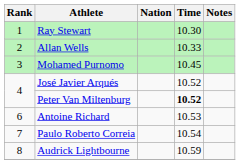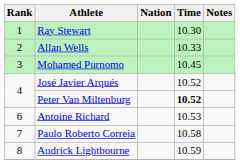Paulo Roberto Correia | Time: 10.54 -> 10.58
